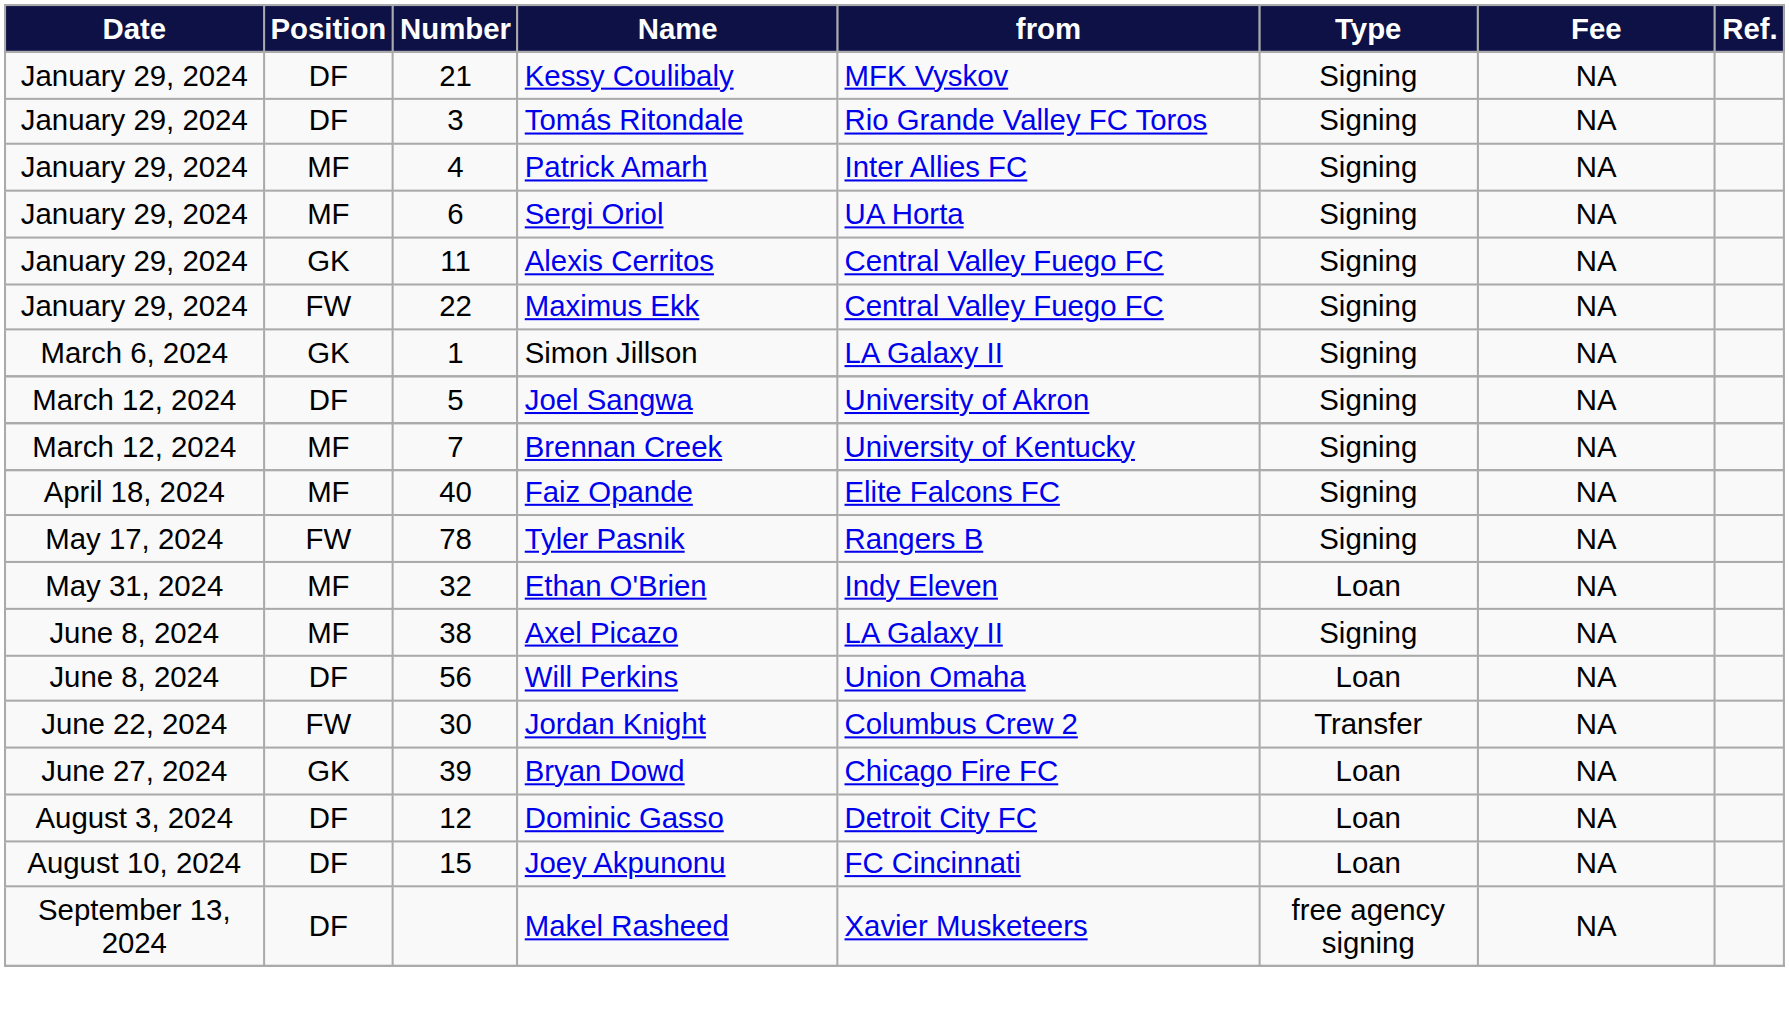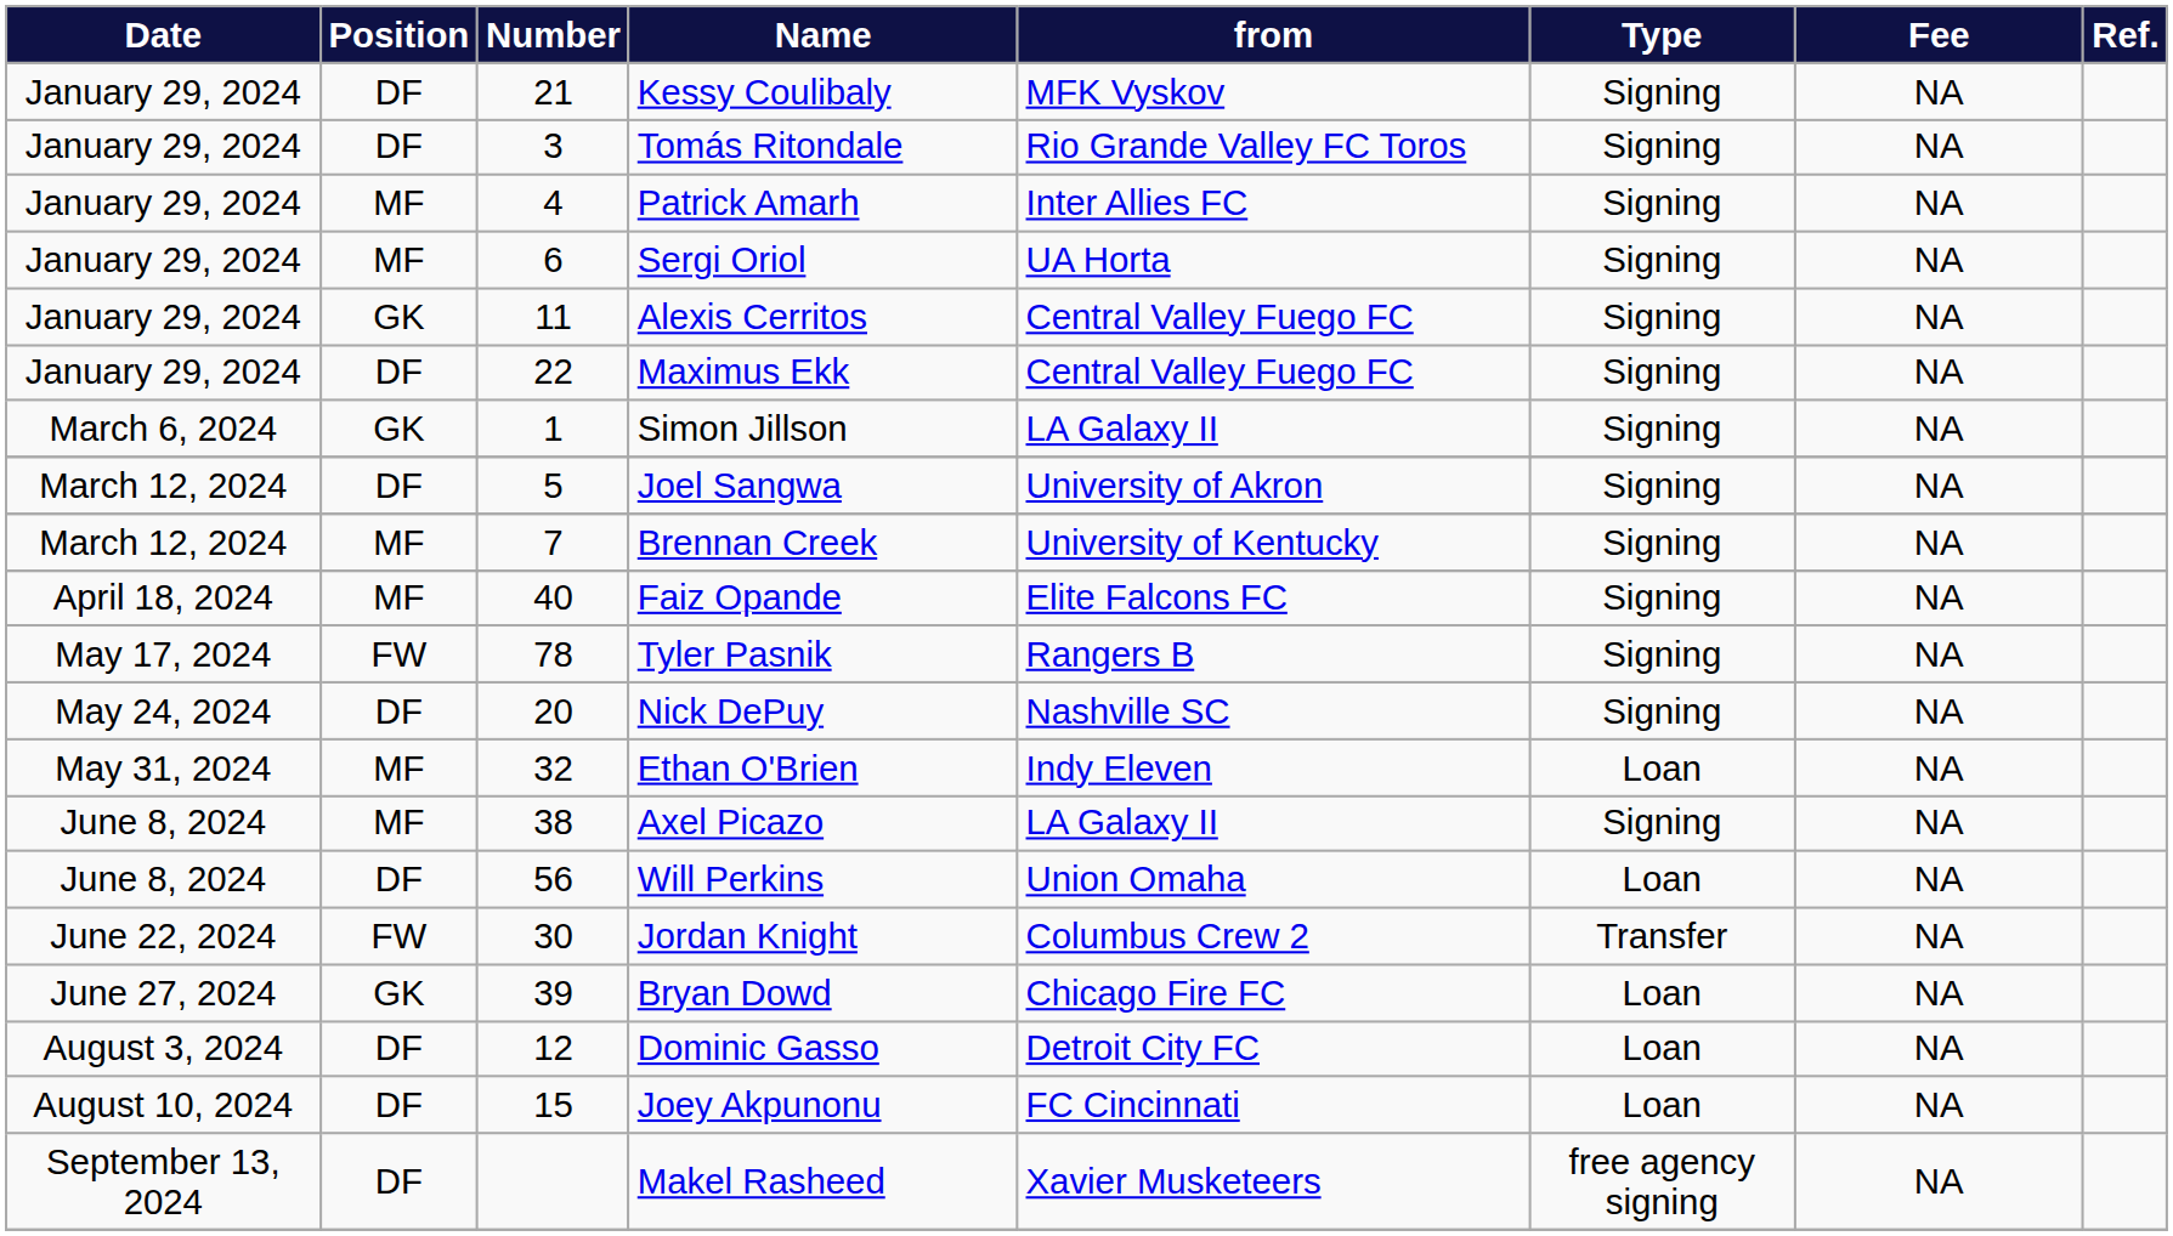Maximus Ekk | Position: FW -> DF
+ row: May 24, 2024 | DF | 20 | Nick DePuy | Nashville SC | Signing | NA
